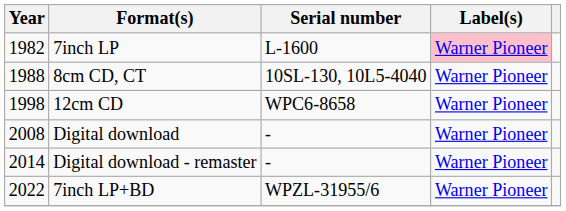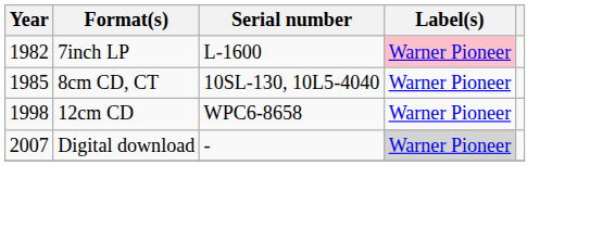8cm CD, CT | Year: 1988 -> 1985
Digital download | Year: 2008 -> 2007
Digital download | Label(s): no background -> lightgrey background
- row: 2014 | Digital download - remaster | - | Warner Pioneer
- row: 2022 | 7inch LP+BD | WPZL-31955/6 | Warner Pioneer
